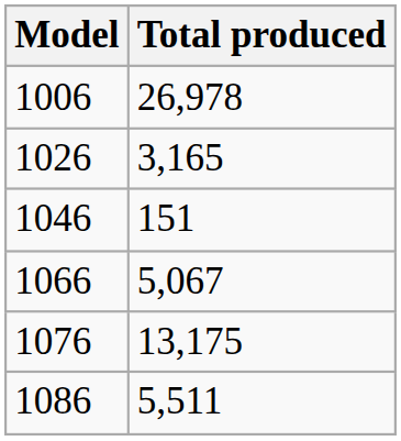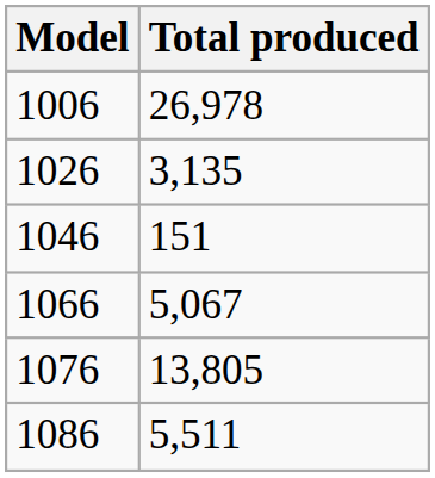1026 | Total produced: 3,165 -> 3,135
1076 | Total produced: 13,175 -> 13,805
